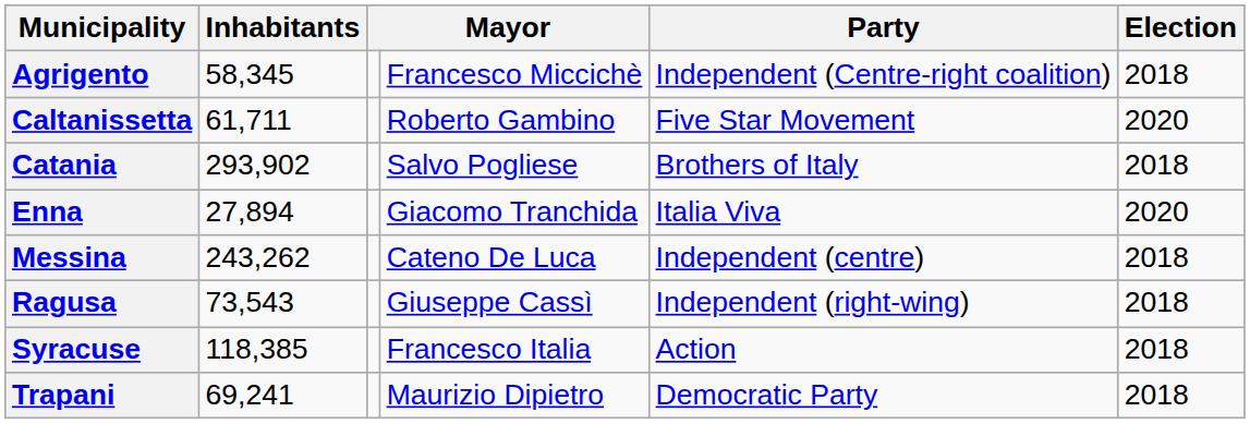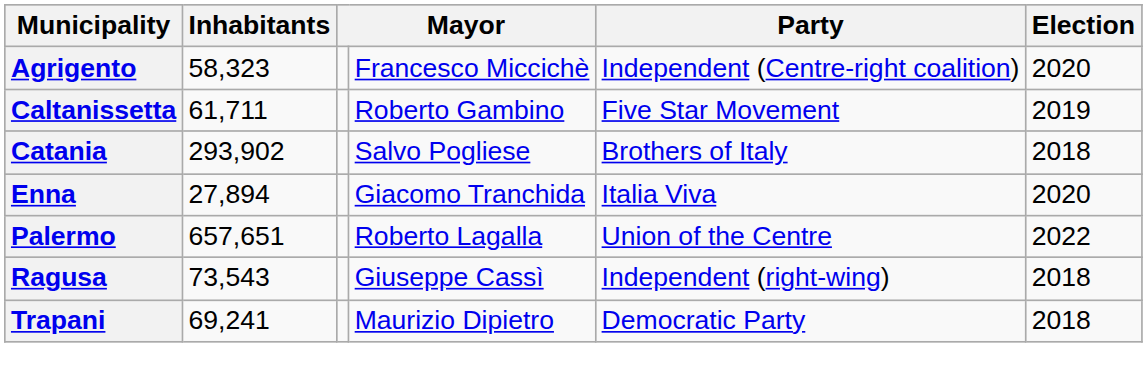Agrigento | Inhabitants: 58,345 -> 58,323
Agrigento | Election: 2018 -> 2020
Caltanissetta | Election: 2020 -> 2019
- row: Messina | 243,262 | Cateno De Luca | Independent (centre) | 2018
+ row: Palermo | 657,651 | Roberto Lagalla | Union of the Centre | 2022
- row: Syracuse | 118,385 | Francesco Italia | Action | 2018
